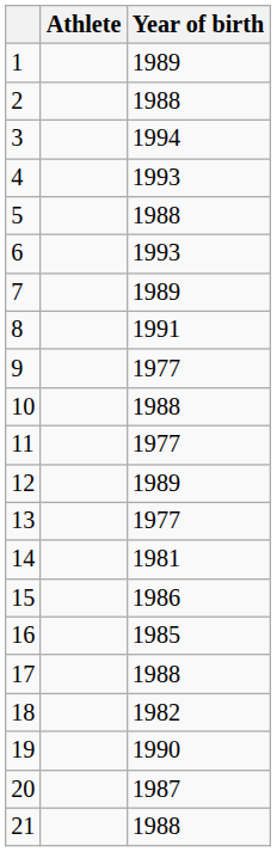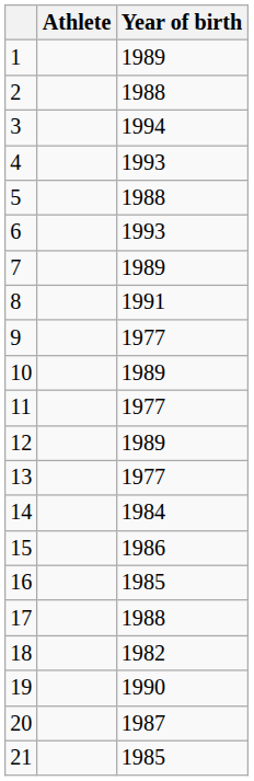10 | Year of birth: 1988 -> 1989
14 | Year of birth: 1981 -> 1984
21 | Year of birth: 1988 -> 1985
